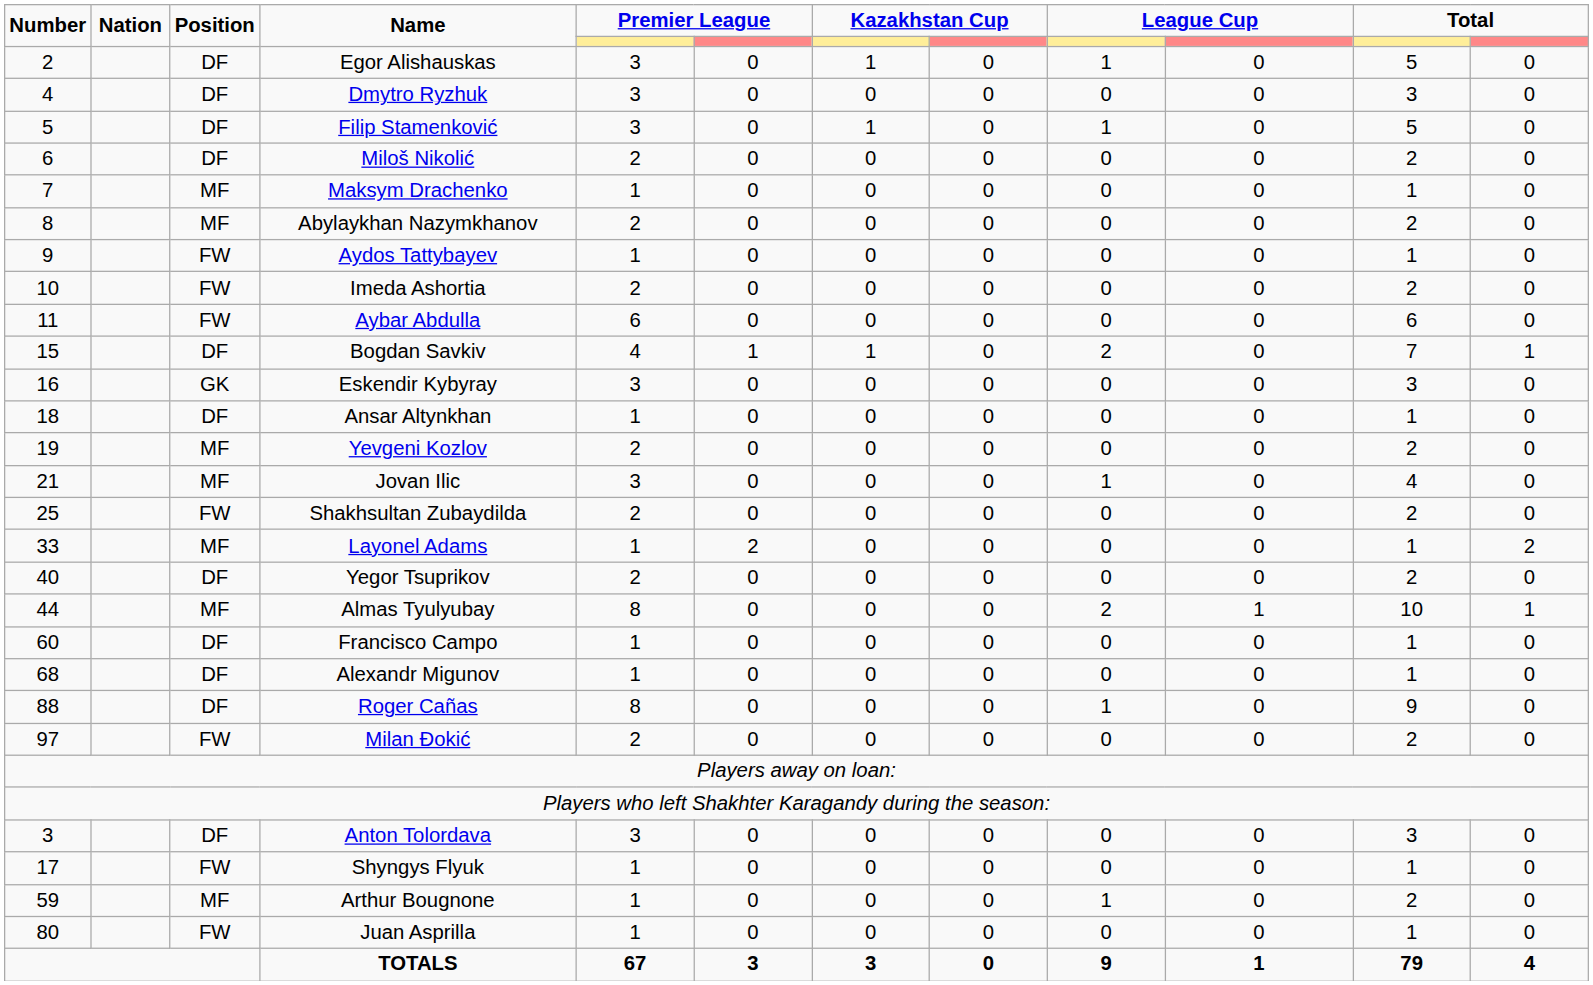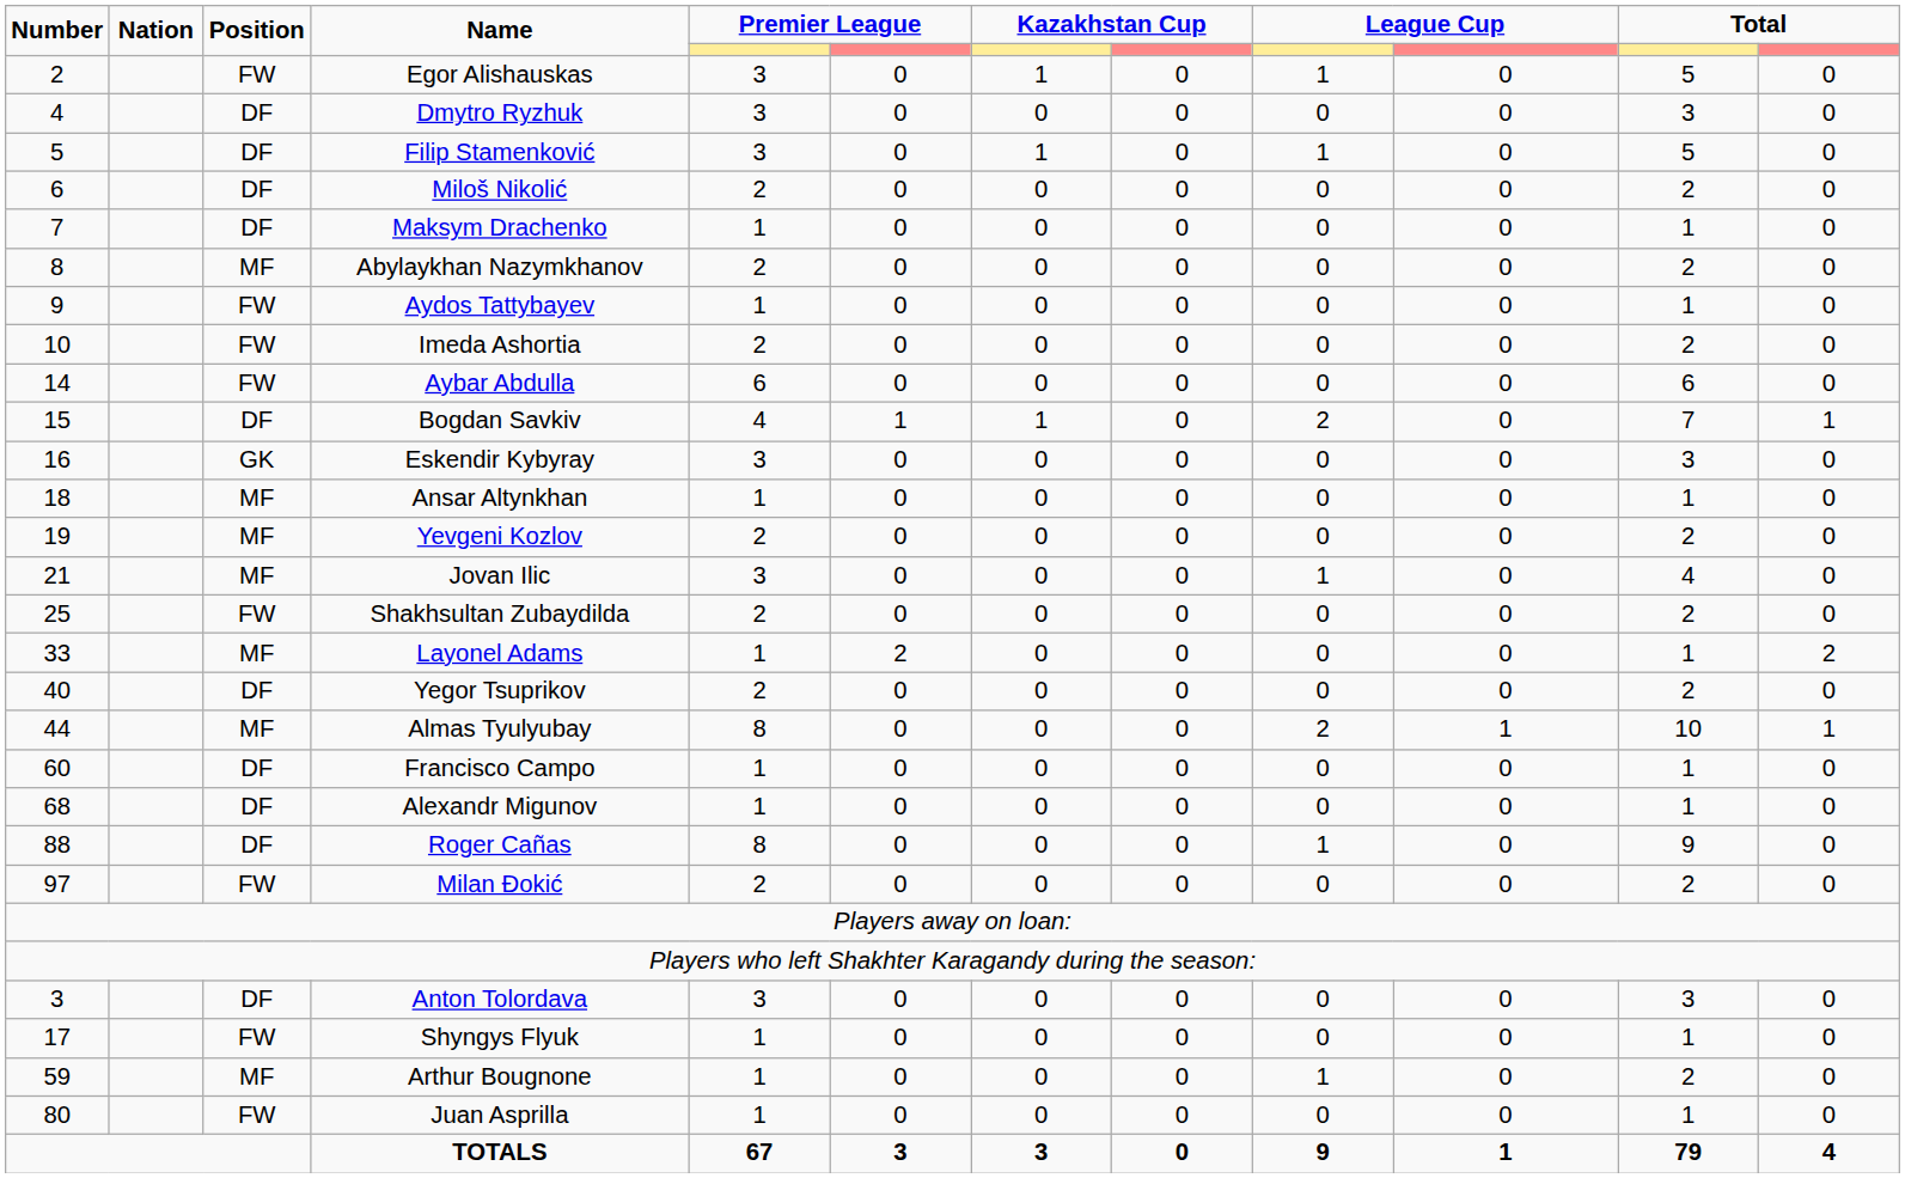Egor Alishauskas | Position: DF -> FW
Maksym Drachenko | Position: MF -> DF
Aybar Abdulla | Number: 11 -> 14
Ansar Altynkhan | Position: DF -> MF
